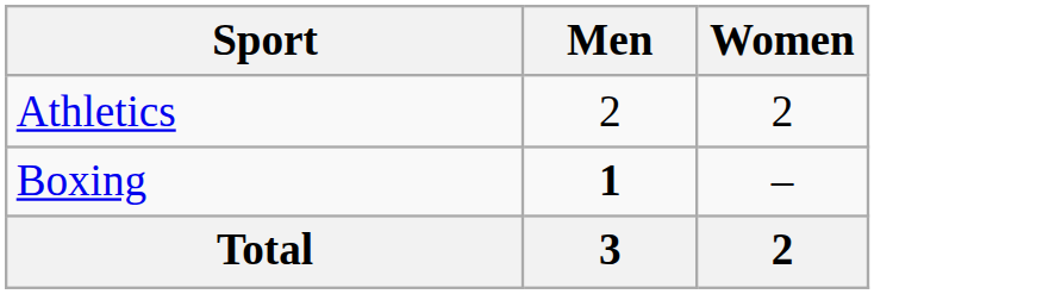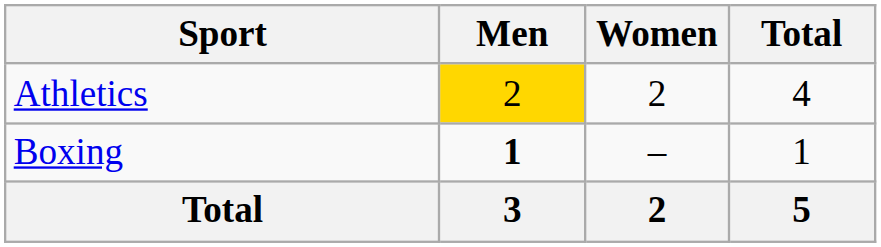+ column: Total | 4 | 1 | 5
Athletics | Men: no background -> gold background
